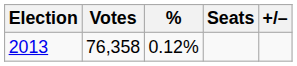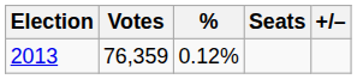2013 | Votes: 76,358 -> 76,359
